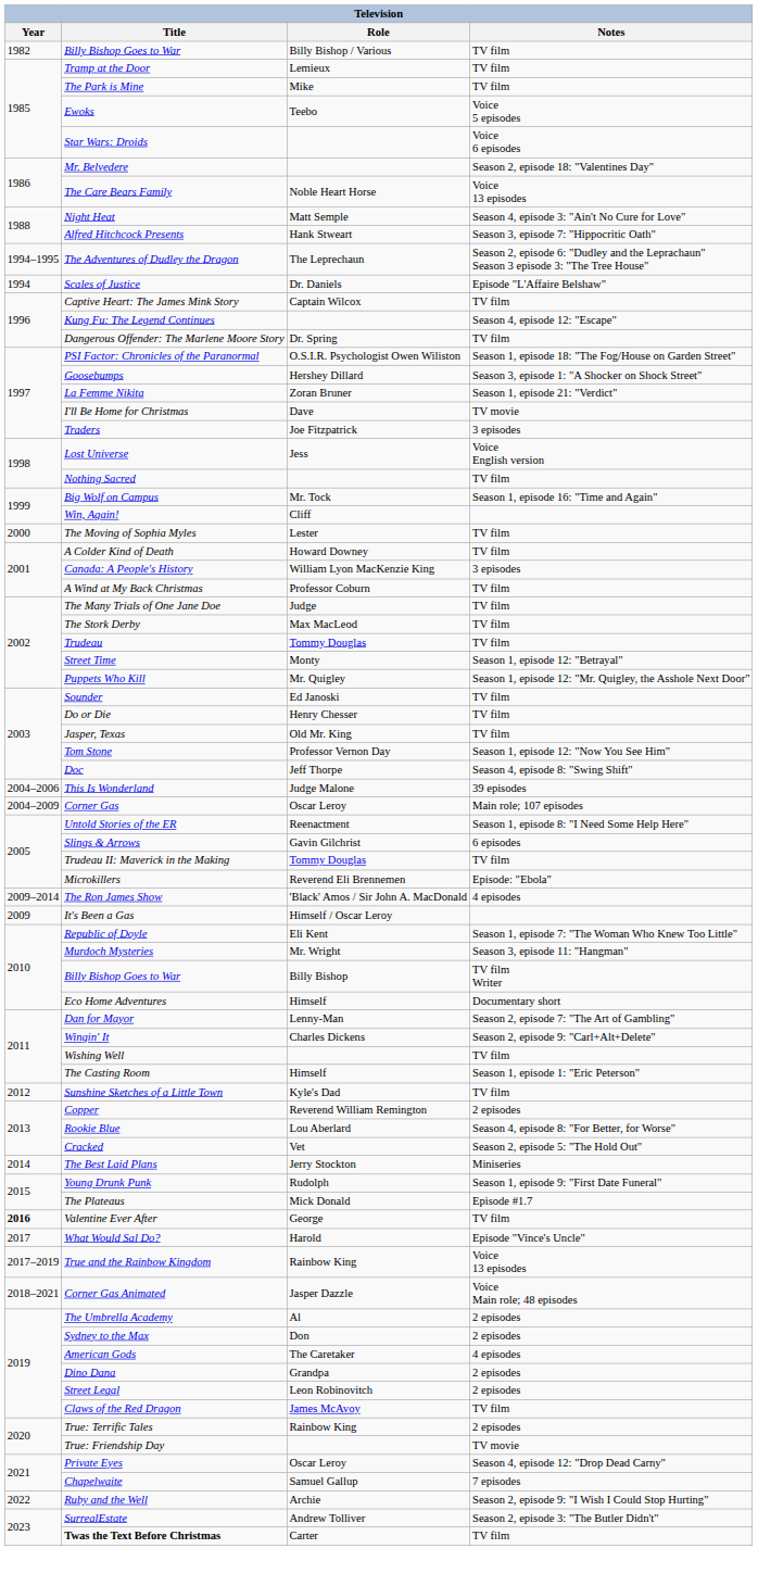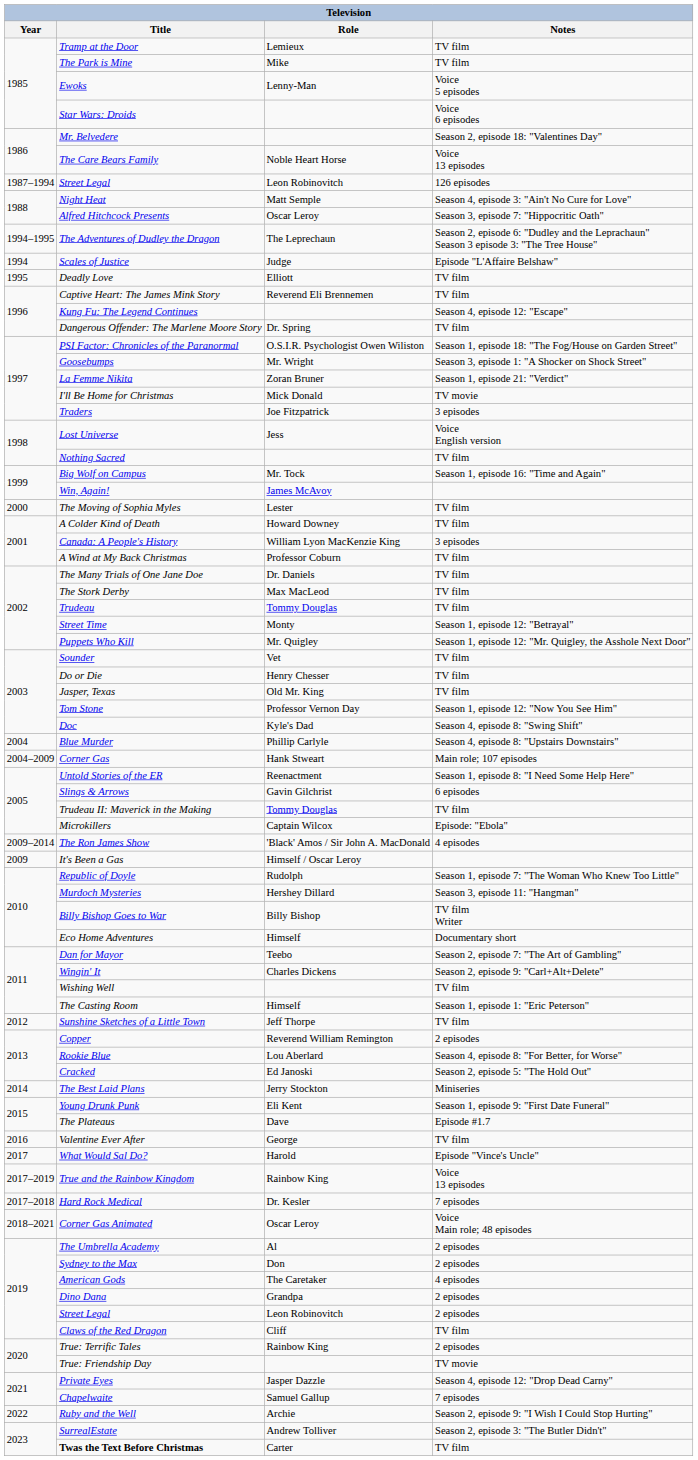- row: 1982 | Billy Bishop Goes to War | Billy Bishop / Various | TV film
Ewoks | Role: Teebo -> Lenny-Man
+ row: 1987–1994 | Street Legal | Leon Robinovitch | 126 episodes
Alfred Hitchcock Presents | Role: Hank Stweart -> Oscar Leroy
Scales of Justice | Role: Dr. Daniels -> Judge
+ row: 1995 | Deadly Love | Elliott | TV film
Captive Heart: The James Mink Story | Role: Captain Wilcox -> Reverend Eli Brennemen
Goosebumps | Role: Hershey Dillard -> Mr. Wright
I'll Be Home for Christmas | Role: Dave -> Mick Donald
Win, Again! | Role: Cliff -> James McAvoy
The Many Trials of One Jane Doe | Role: Judge -> Dr. Daniels
Sounder | Role: Ed Janoski -> Vet
Doc | Role: Jeff Thorpe -> Kyle's Dad
+ row: 2004 | Blue Murder | Phillip Carlyle | Season 4, episode 8: "Upstairs Downstairs"
- row: 2004–2006 | This Is Wonderland | Judge Malone | 39 episodes
Corner Gas | Role: Oscar Leroy -> Hank Stweart
Microkillers | Role: Reverend Eli Brennemen -> Captain Wilcox
Republic of Doyle | Role: Eli Kent -> Rudolph
Murdoch Mysteries | Role: Mr. Wright -> Hershey Dillard
Dan for Mayor | Role: Lenny-Man -> Teebo
Sunshine Sketches of a Little Town | Role: Kyle's Dad -> Jeff Thorpe
Cracked | Role: Vet -> Ed Janoski
Young Drunk Punk | Role: Rudolph -> Eli Kent
The Plateaus | Role: Mick Donald -> Dave
Valentine Ever After | Year: bold -> normal
+ row: 2017–2018 | Hard Rock Medical | Dr. Kesler | 7 episodes
Corner Gas Animated | Role: Jasper Dazzle -> Oscar Leroy
Claws of the Red Dragon | Role: James McAvoy -> Cliff
Private Eyes | Role: Oscar Leroy -> Jasper Dazzle
